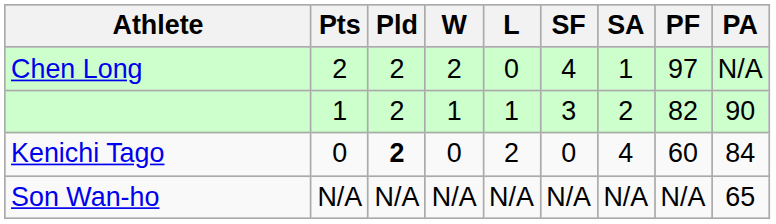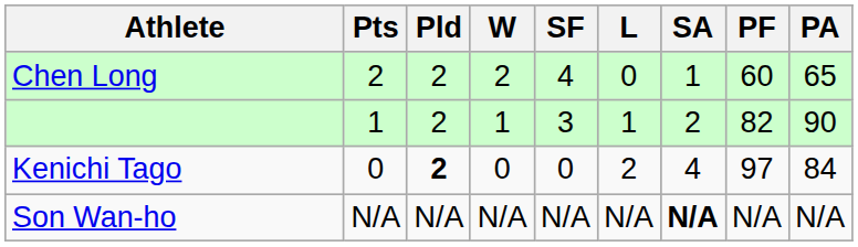columns swapped: L <-> SF
Chen Long | PF: 97 -> 60
Chen Long | PA: N/A -> 65
Kenichi Tago | PF: 60 -> 97
Son Wan-ho | SA: normal -> bold
Son Wan-ho | PA: 65 -> N/A
